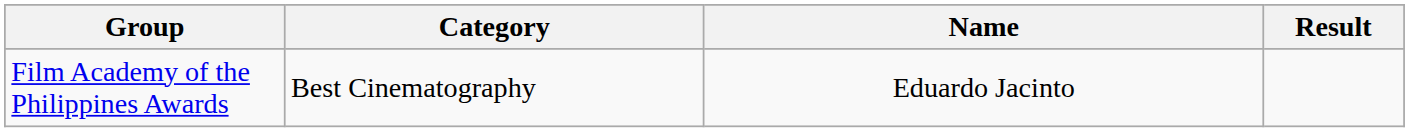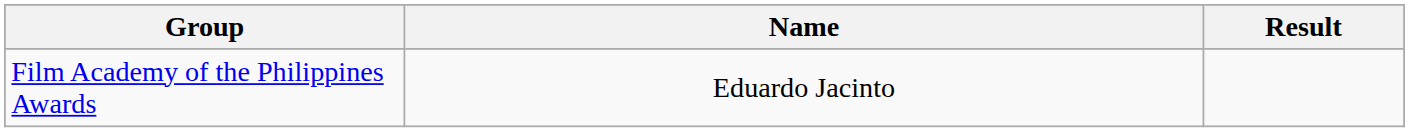- column: Category | Best Cinematography
